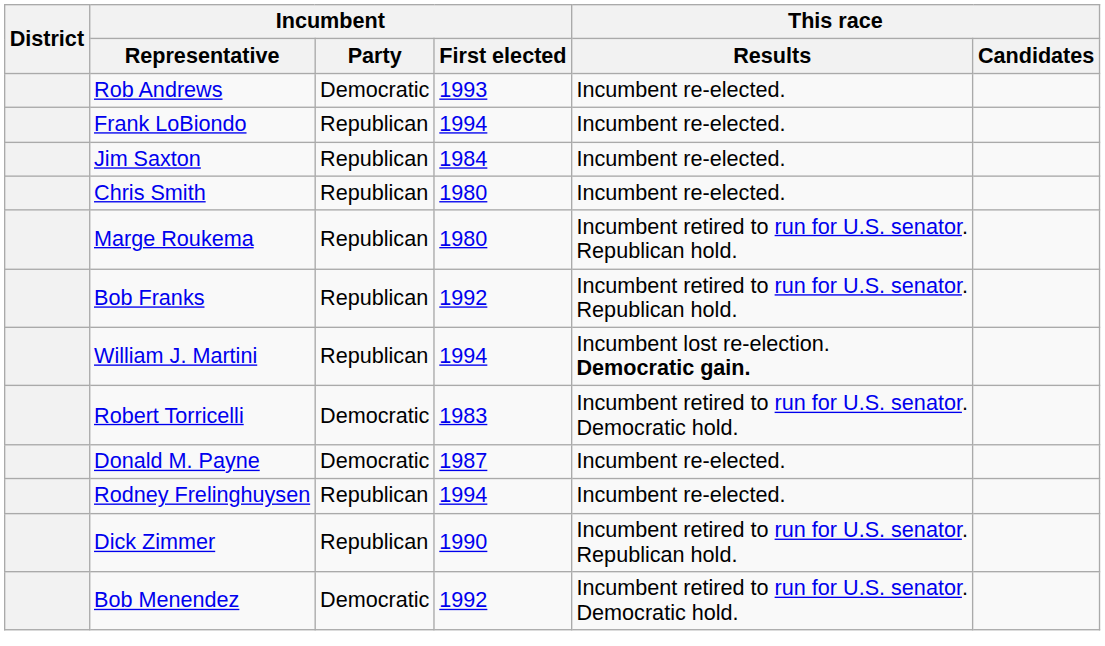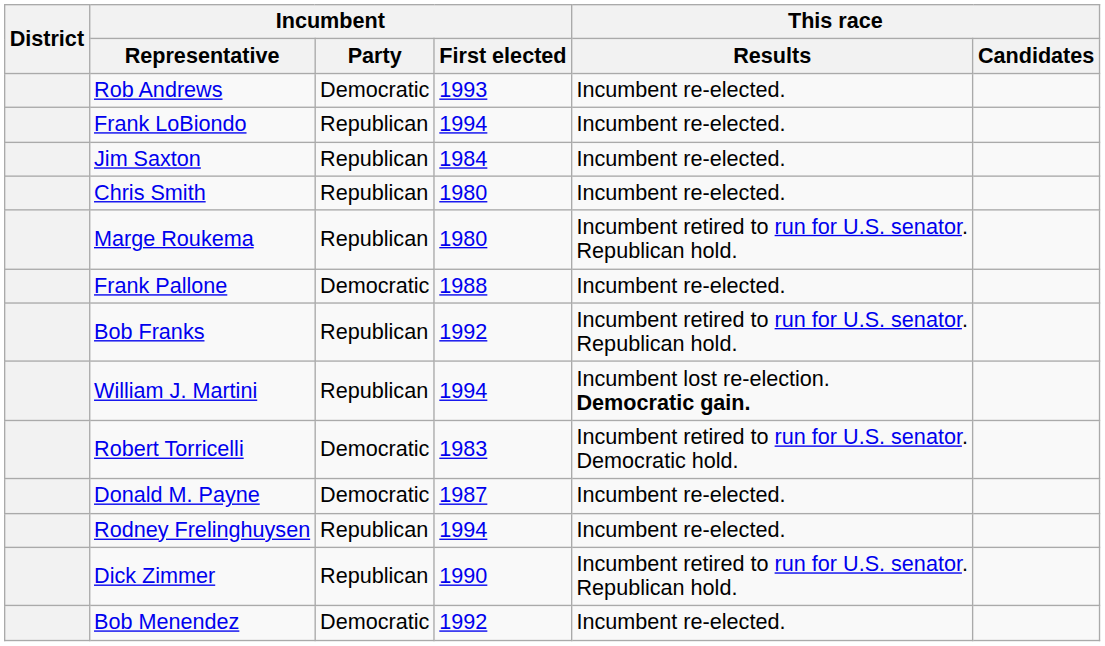+ row: Frank Pallone | Democratic | 1988 | Incumbent re-elected.
Bob Menendez | This race / Results: Incumbent retired to run for U.S. senator. Democratic hold. -> Incumbent re-elected.
